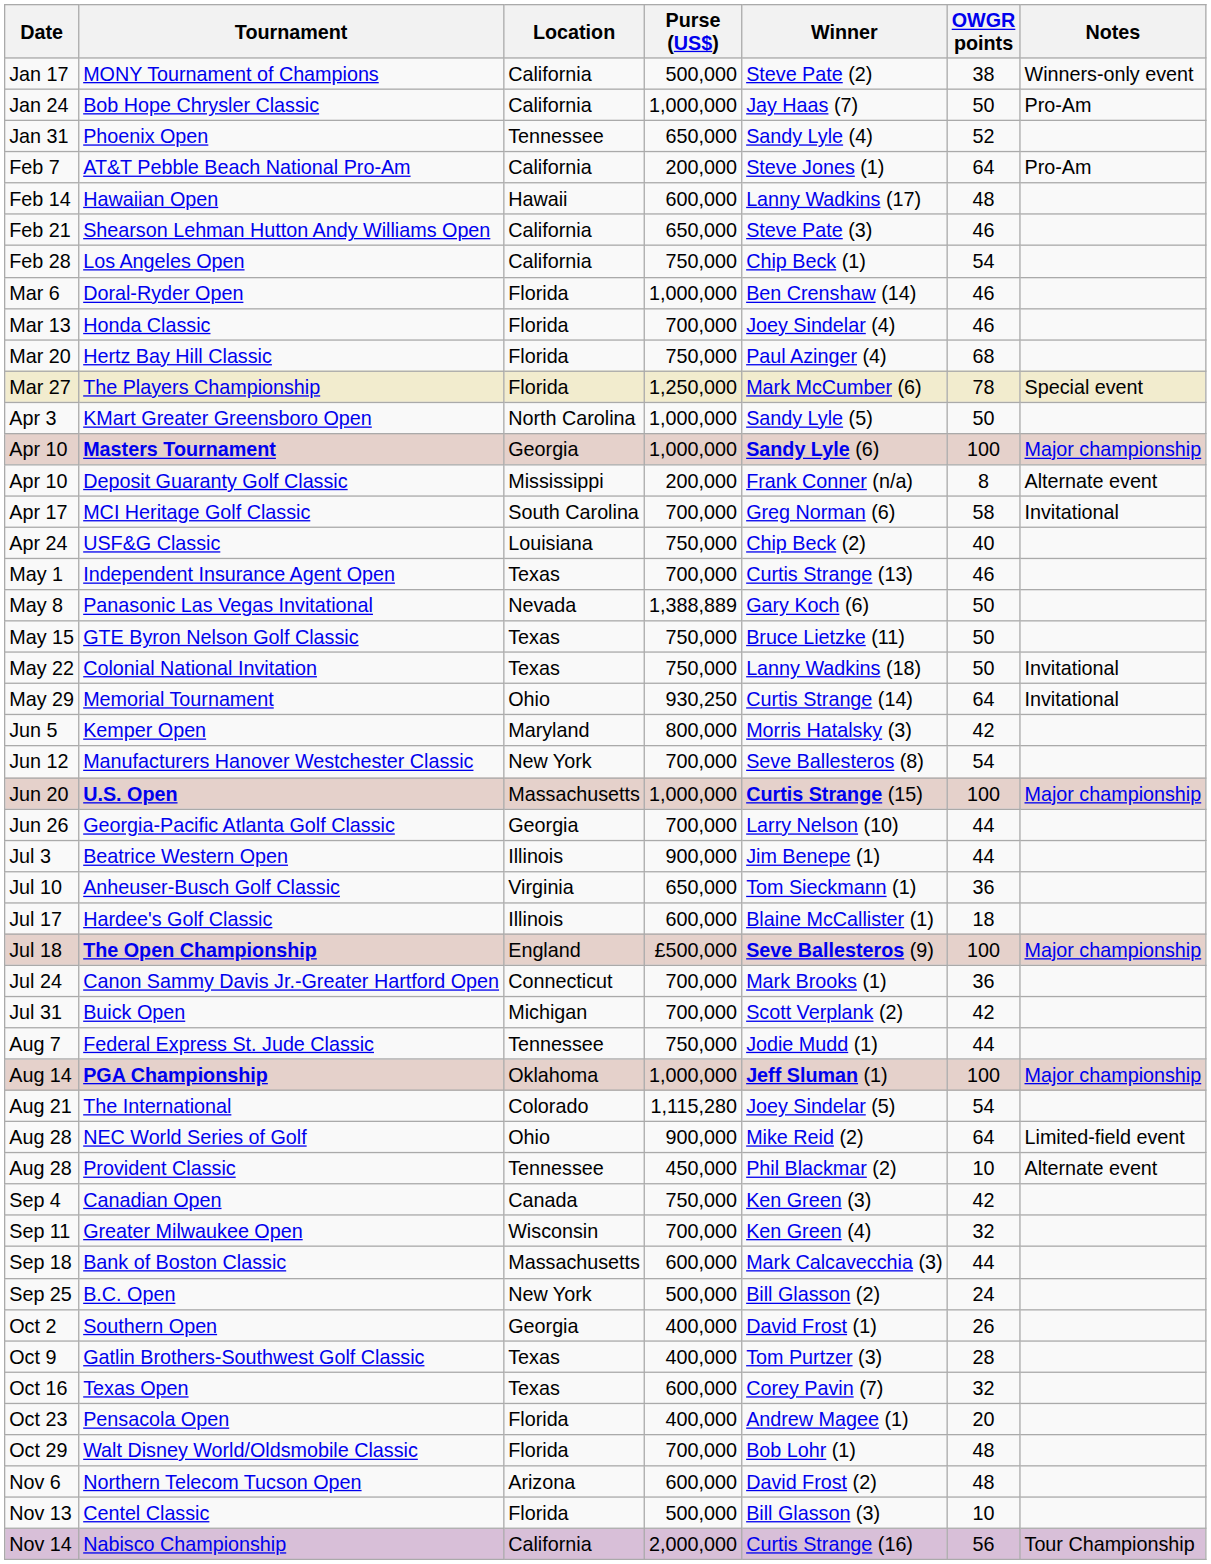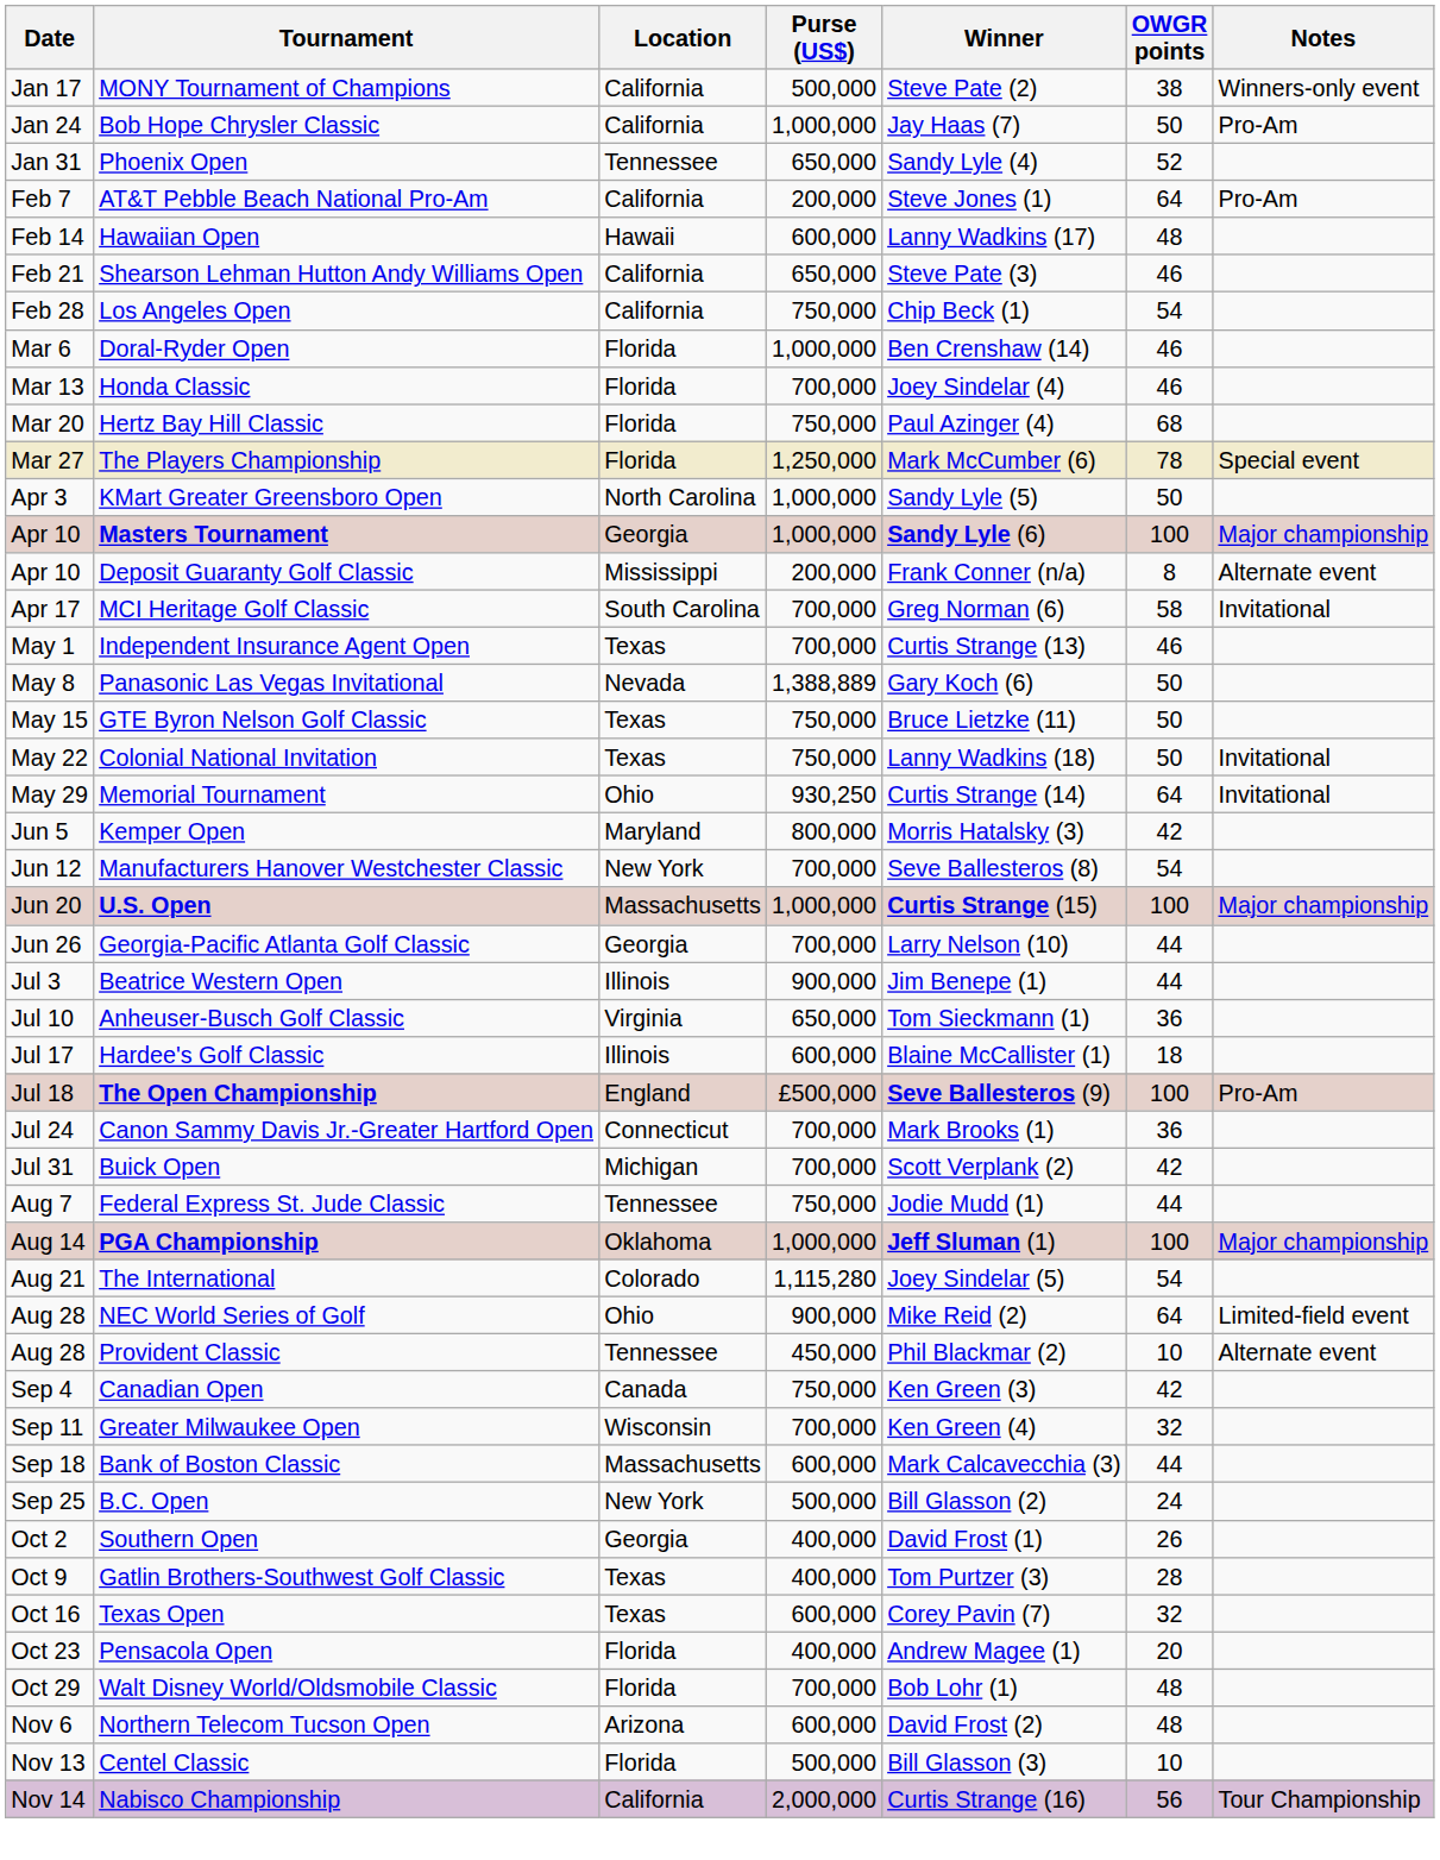- row: Apr 24 | USF&G Classic | Louisiana | 750,000 | Chip Beck (2) | 40
The Open Championship | Notes: Major championship -> Pro-Am
